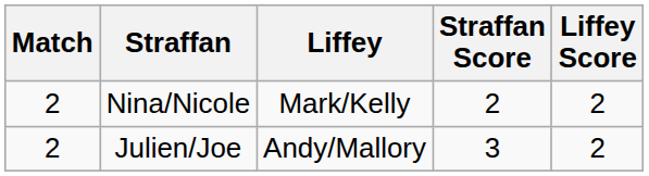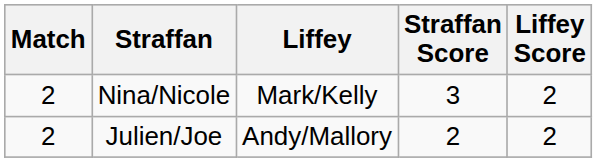Nina/Nicole | Straffan Score: 2 -> 3
Julien/Joe | Straffan Score: 3 -> 2
